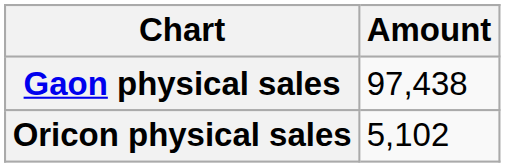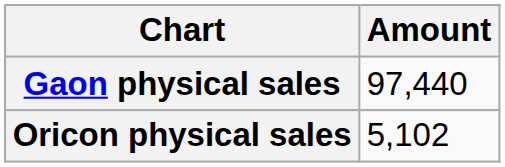Gaon physical sales | Amount: 97,438 -> 97,440
